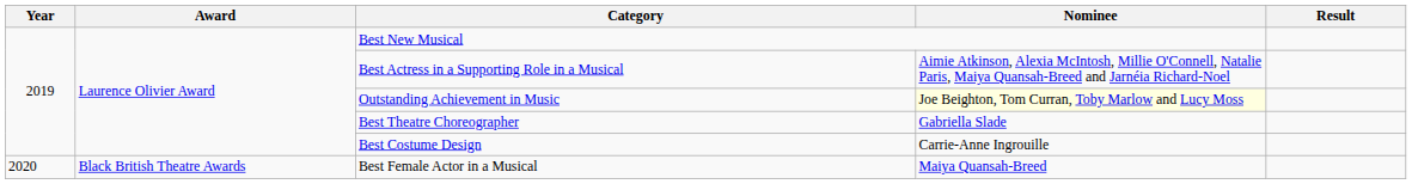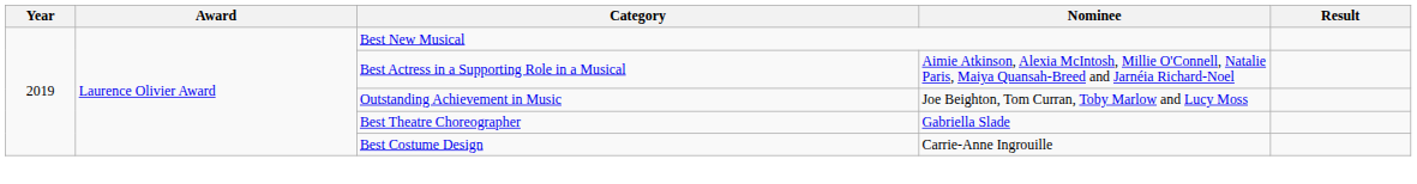Outstanding Achievement in Music | Nominee: lightyellow background -> no background
- row: 2020 | Black British Theatre Awards | Best Female Actor in a Musical | Maiya Quansah-Breed
